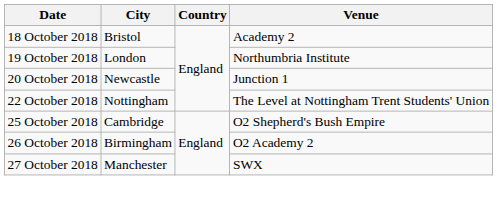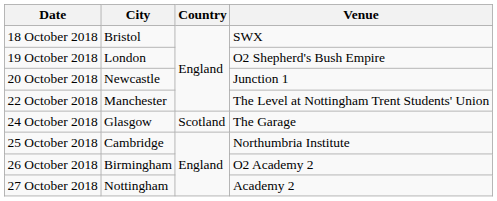18 October 2018 | Venue: Academy 2 -> SWX
19 October 2018 | Venue: Northumbria Institute -> O2 Shepherd's Bush Empire
22 October 2018 | City: Nottingham -> Manchester
+ row: 24 October 2018 | Glasgow | Scotland | The Garage
25 October 2018 | Venue: O2 Shepherd's Bush Empire -> Northumbria Institute
27 October 2018 | City: Manchester -> Nottingham
27 October 2018 | Venue: SWX -> Academy 2
